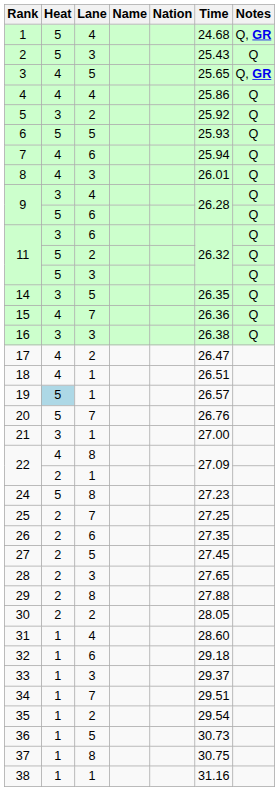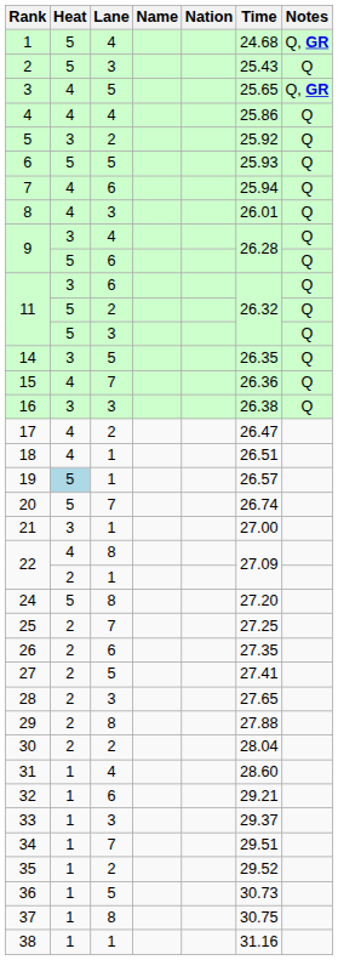20 | Time: 26.76 -> 26.74
24 | Time: 27.23 -> 27.20
27 | Time: 27.45 -> 27.41
30 | Time: 28.05 -> 28.04
32 | Time: 29.18 -> 29.21
35 | Time: 29.54 -> 29.52
